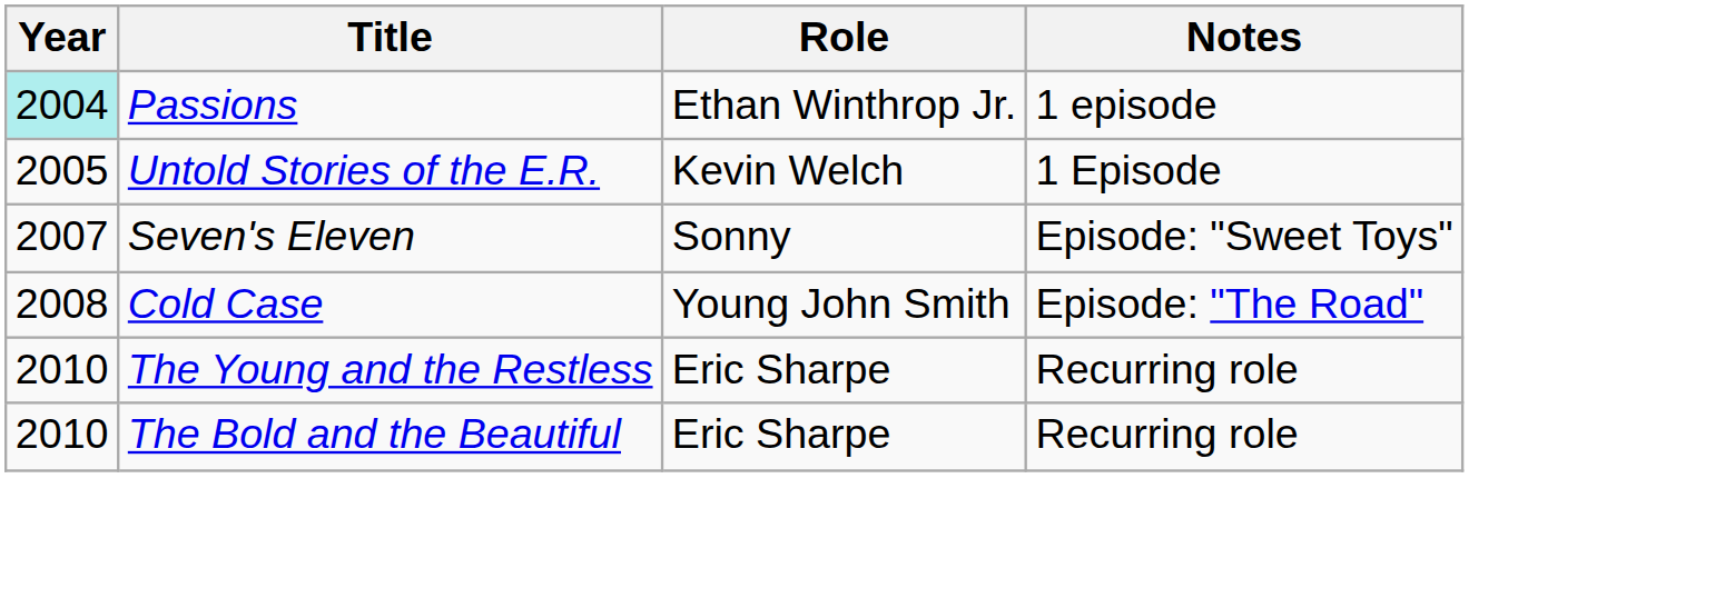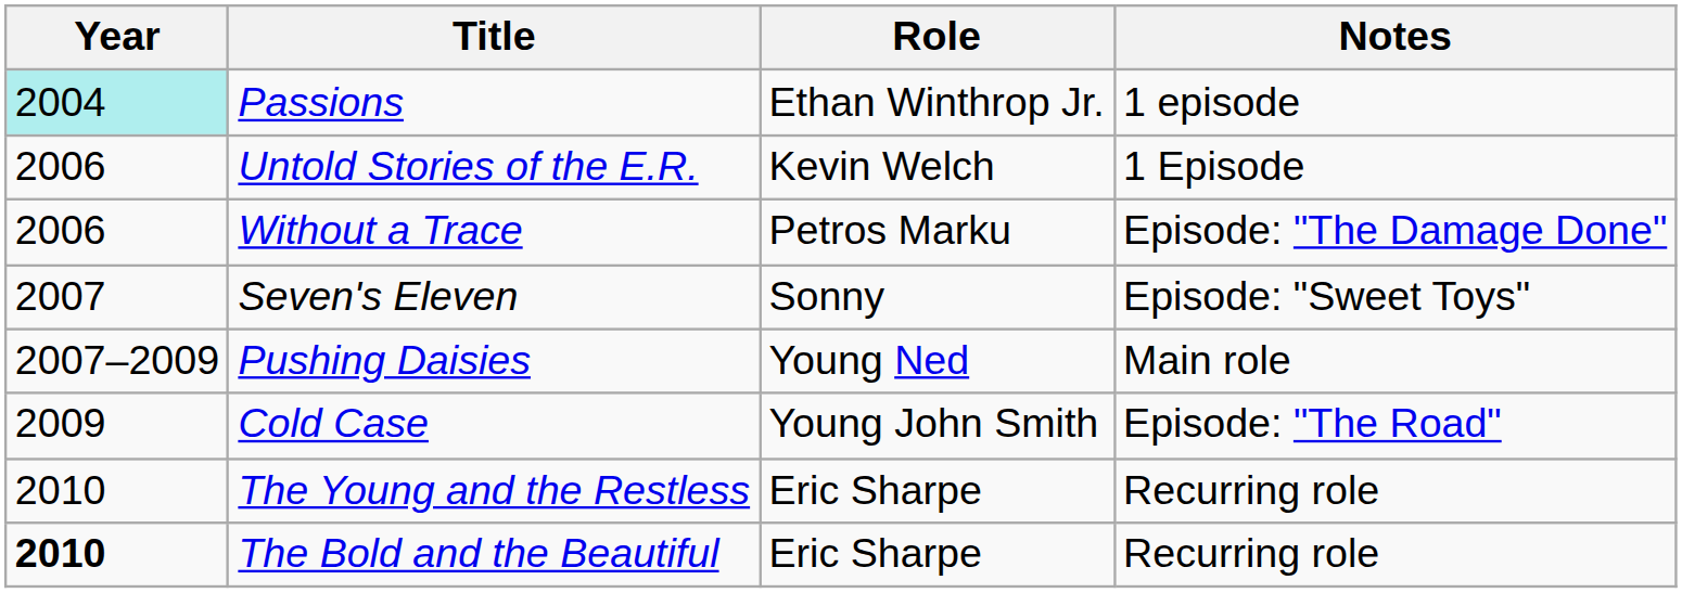Untold Stories of the E.R. | Year: 2005 -> 2006
+ row: 2006 | Without a Trace | Petros Marku | Episode: "The Damage Done"
+ row: 2007–2009 | Pushing Daisies | Young Ned | Main role
Cold Case | Year: 2008 -> 2009
The Bold and the Beautiful | Year: normal -> bold
